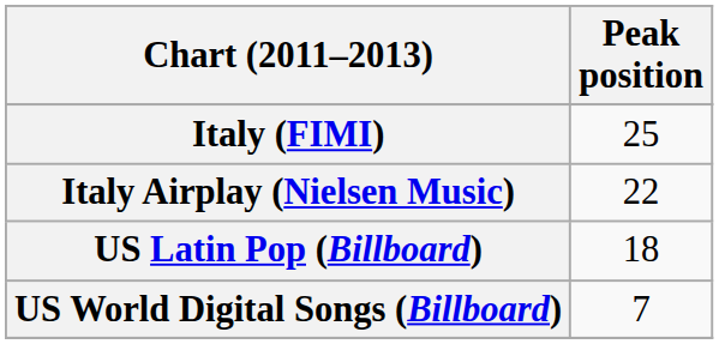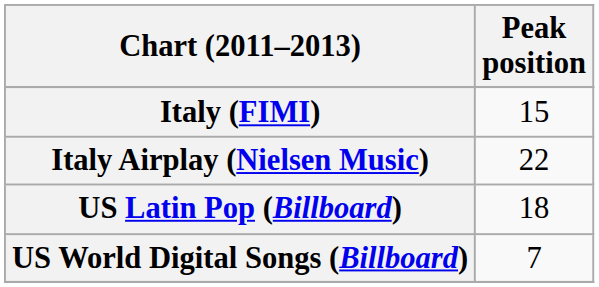Italy (FIMI) | Peak position: 25 -> 15
